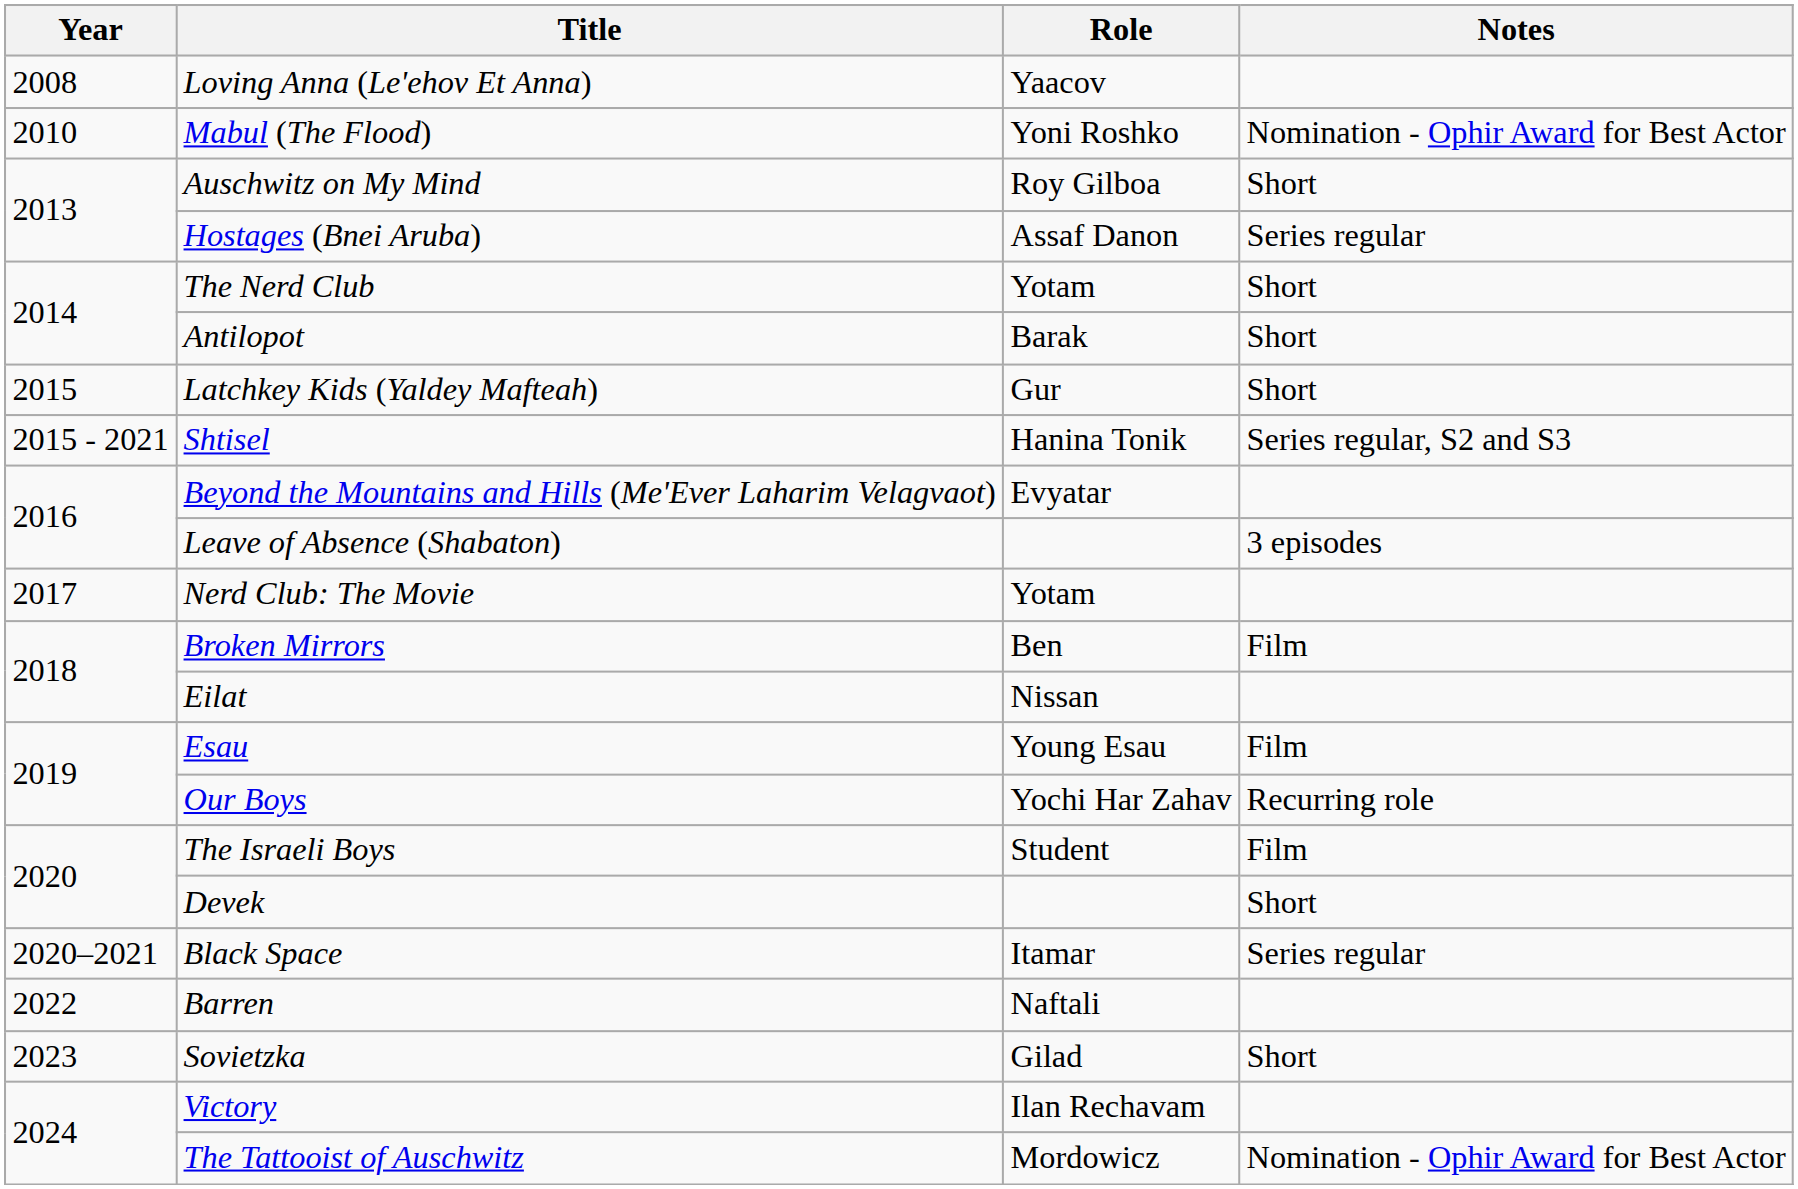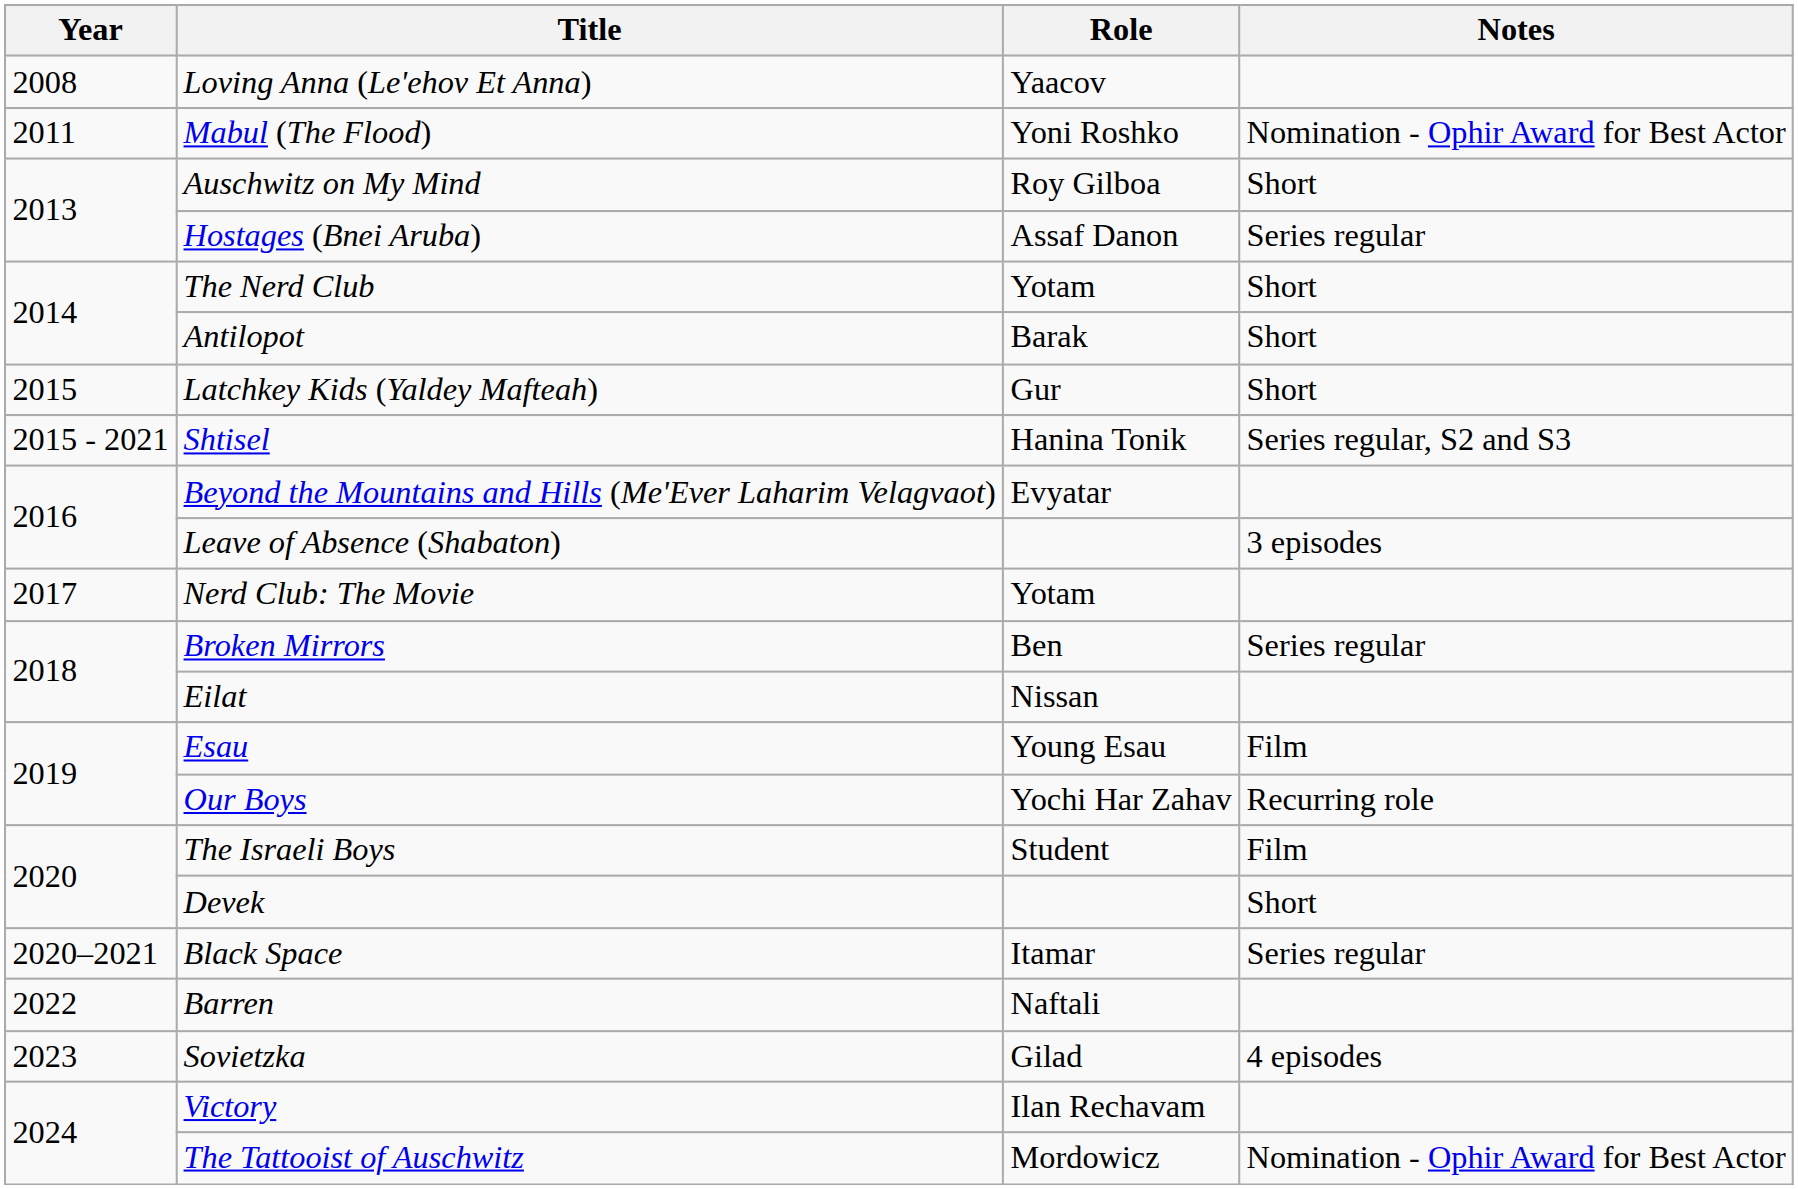Mabul (The Flood) | Year: 2010 -> 2011
Broken Mirrors | Notes: Film -> Series regular
Sovietzka | Notes: Short -> 4 episodes
